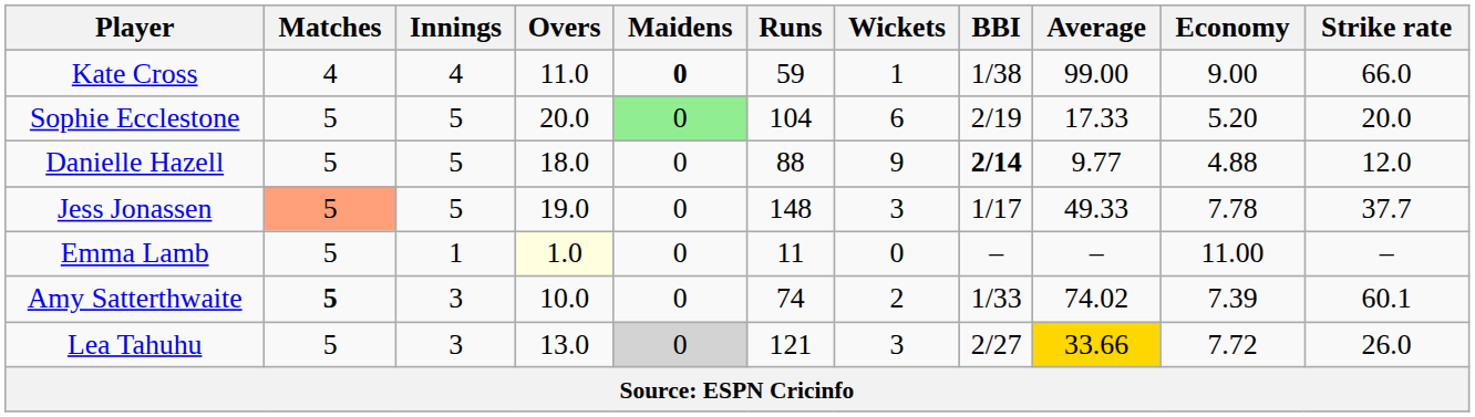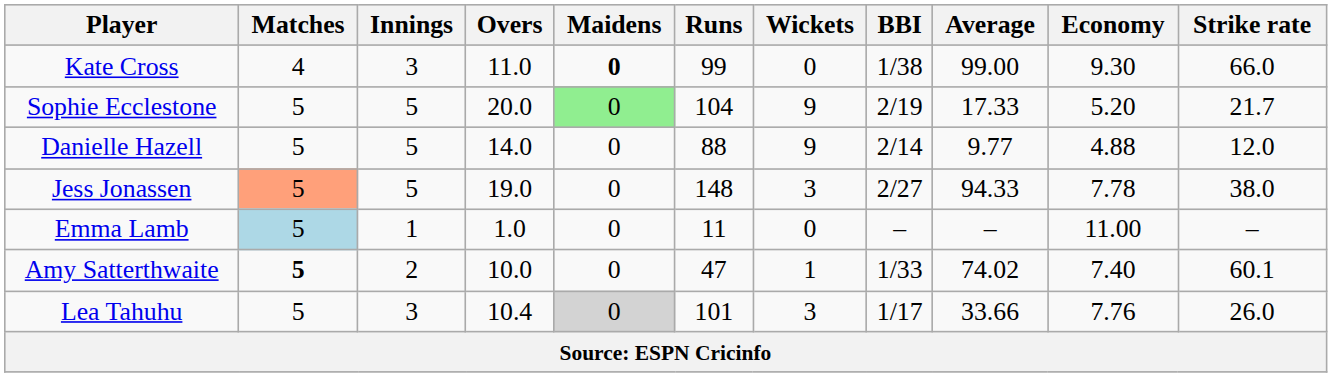Kate Cross | Innings: 4 -> 3
Kate Cross | Runs: 59 -> 99
Kate Cross | Wickets: 1 -> 0
Kate Cross | Economy: 9.00 -> 9.30
Sophie Ecclestone | Wickets: 6 -> 9
Sophie Ecclestone | Strike rate: 20.0 -> 21.7
Danielle Hazell | Overs: 18.0 -> 14.0
Danielle Hazell | BBI: bold -> normal
Jess Jonassen | BBI: 1/17 -> 2/27
Jess Jonassen | Average: 49.33 -> 94.33
Jess Jonassen | Strike rate: 37.7 -> 38.0
Emma Lamb | Matches: no background -> lightblue background
Emma Lamb | Overs: lightyellow background -> no background
Amy Satterthwaite | Innings: 3 -> 2
Amy Satterthwaite | Runs: 74 -> 47
Amy Satterthwaite | Wickets: 2 -> 1
Amy Satterthwaite | Economy: 7.39 -> 7.40
Lea Tahuhu | Overs: 13.0 -> 10.4
Lea Tahuhu | Runs: 121 -> 101
Lea Tahuhu | BBI: 2/27 -> 1/17
Lea Tahuhu | Average: gold background -> no background
Lea Tahuhu | Economy: 7.72 -> 7.76
